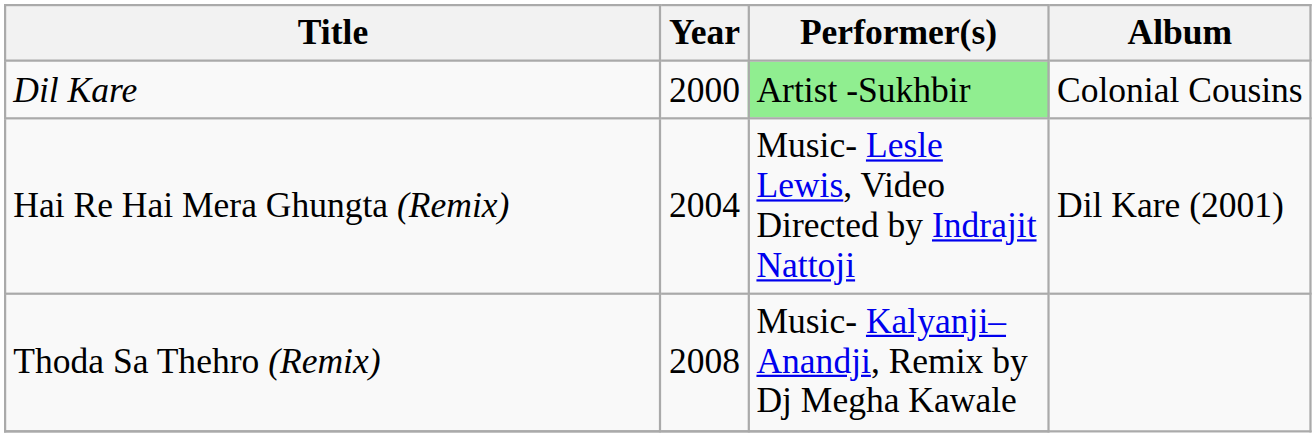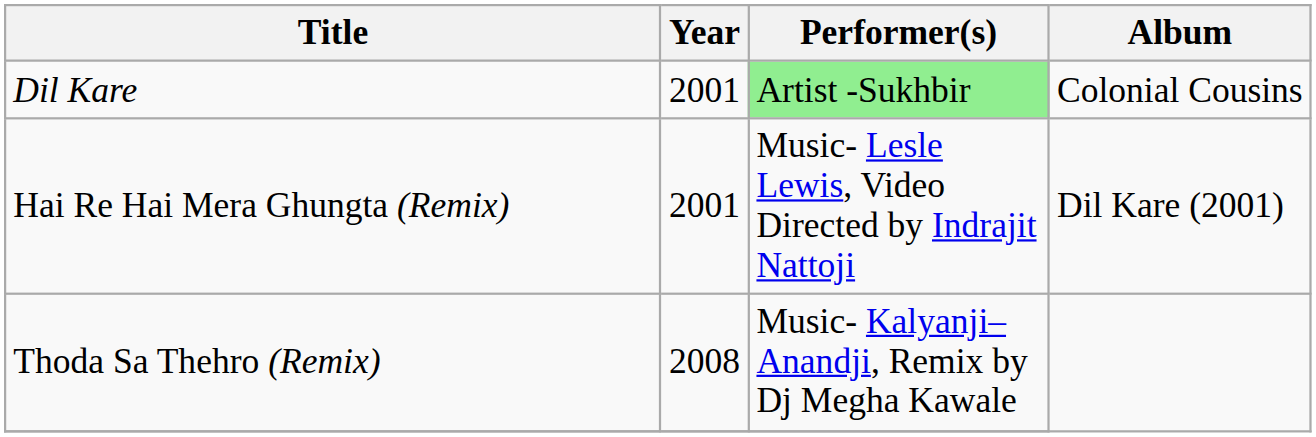Dil Kare | Year: 2000 -> 2001
Hai Re Hai Mera Ghungta (Remix) | Year: 2004 -> 2001
